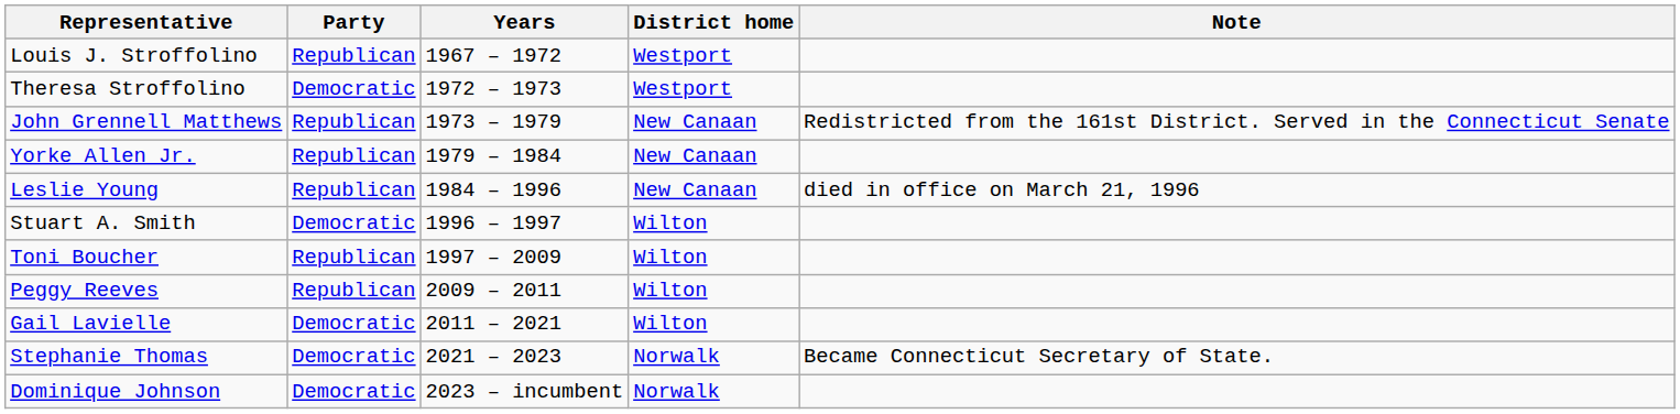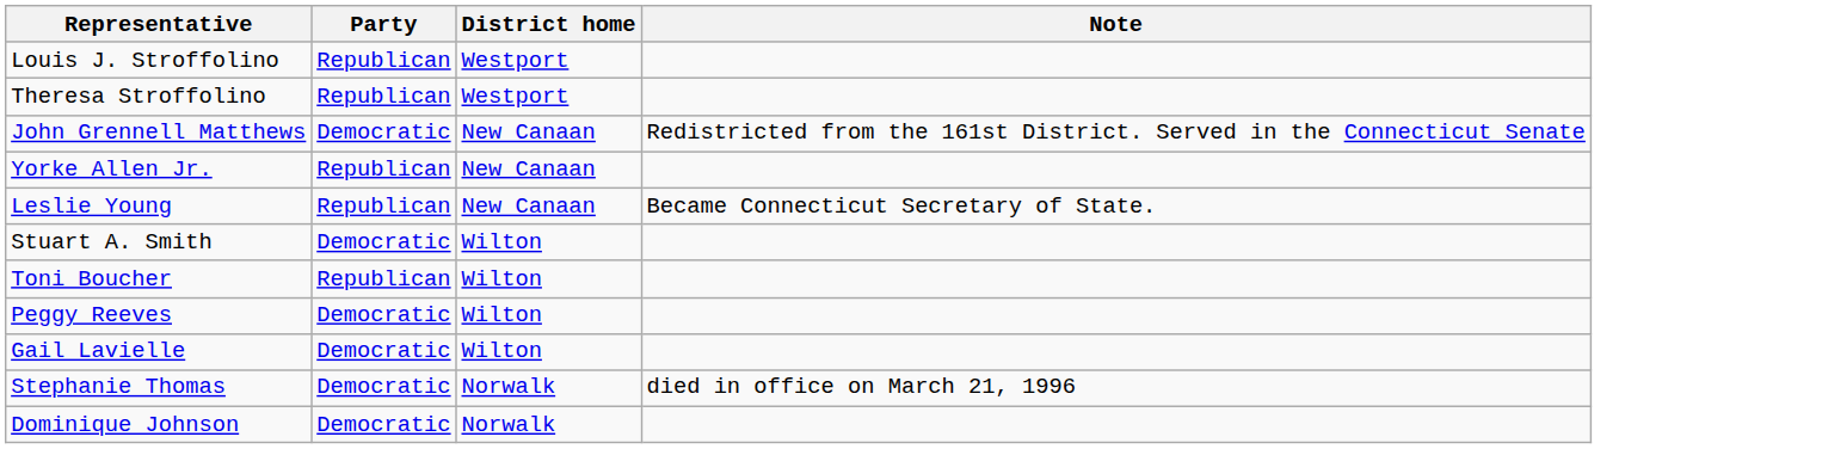- column: Years | 1967 – 1972 | 1972 – 1973 | 1973 – 1979 | 1979 – 1984 | 1984 – 1996 | 1996 – 1997 | 1997 – 2009 | 2009 – 2011 | 2011 – 2021 | 2021 – 2023 | 2023 – incumbent
Theresa Stroffolino | Party: Democratic -> Republican
John Grennell Matthews | Party: Republican -> Democratic
Leslie Young | Note: died in office on March 21, 1996 -> Became Connecticut Secretary of State.
Peggy Reeves | Party: Republican -> Democratic
Stephanie Thomas | Note: Became Connecticut Secretary of State. -> died in office on March 21, 1996
